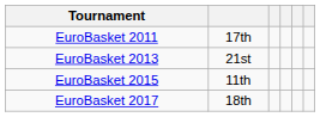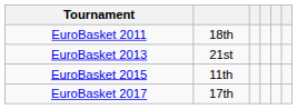EuroBasket 2011 | column 2: 17th -> 18th
EuroBasket 2017 | column 2: 18th -> 17th
